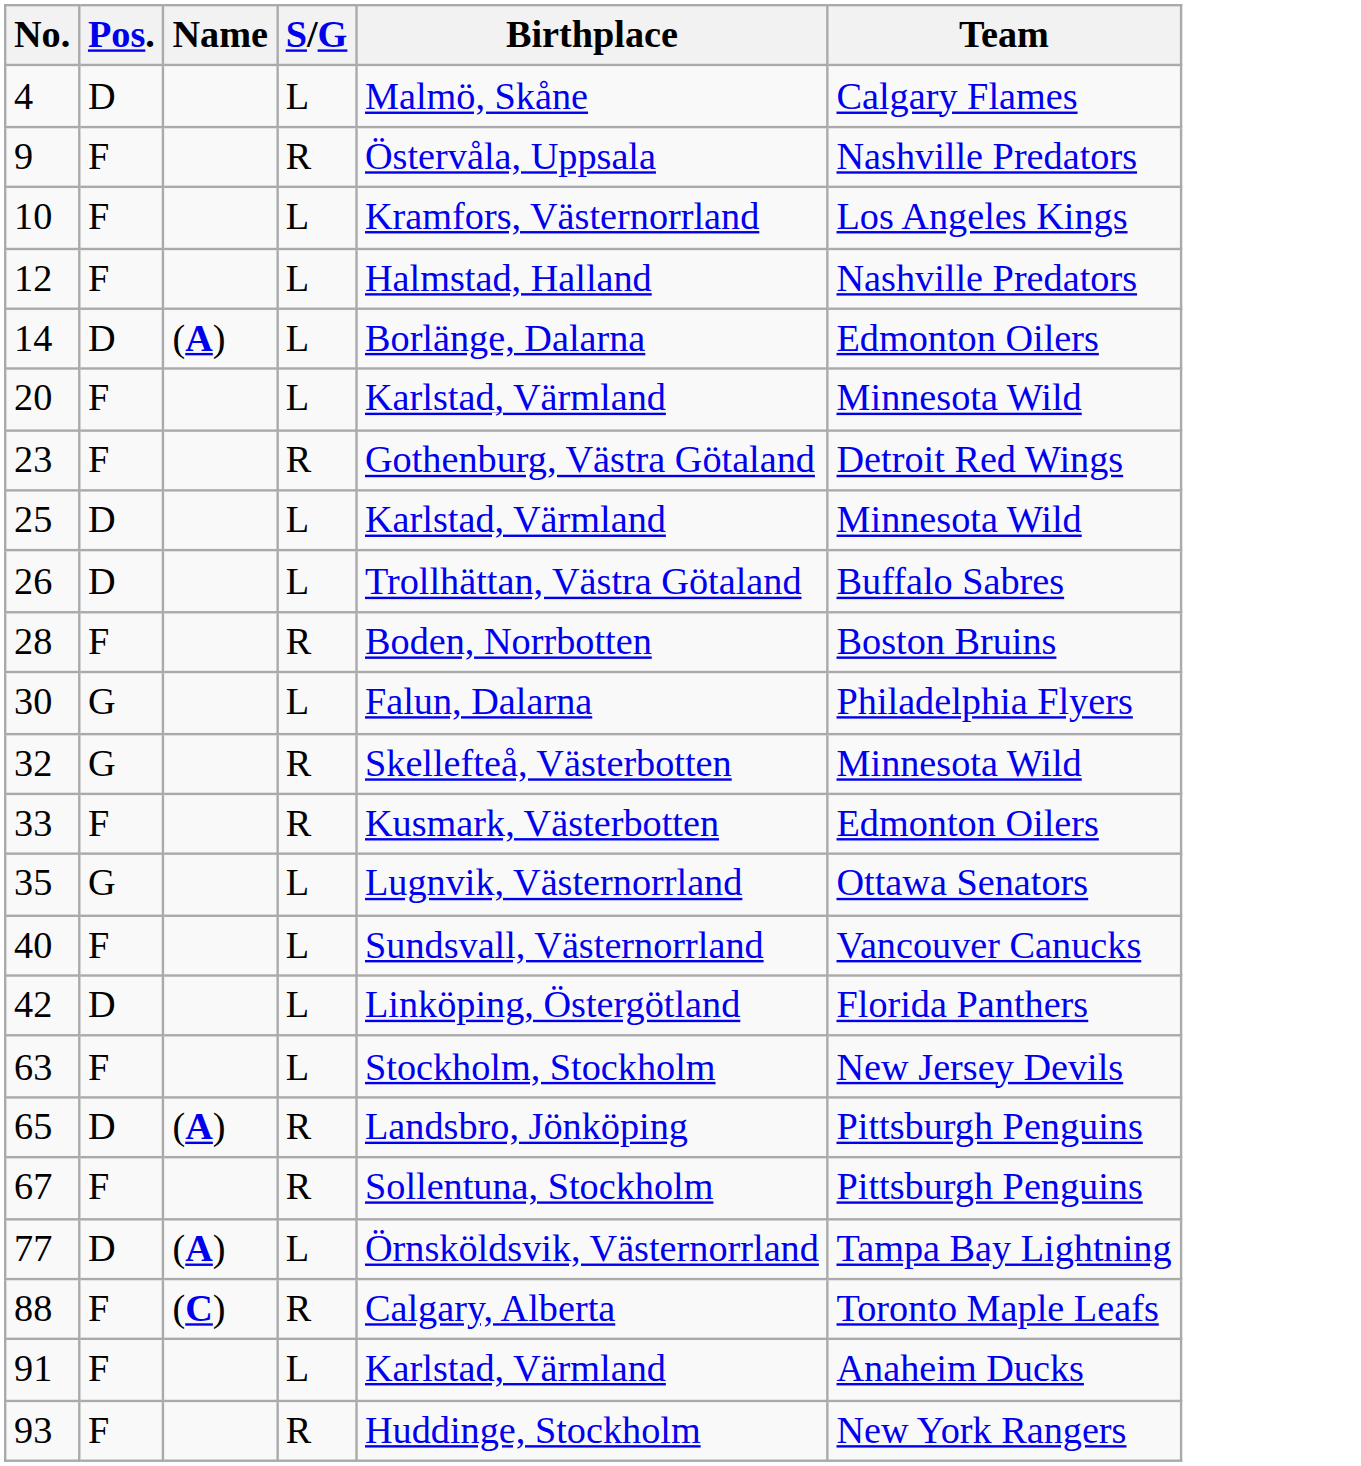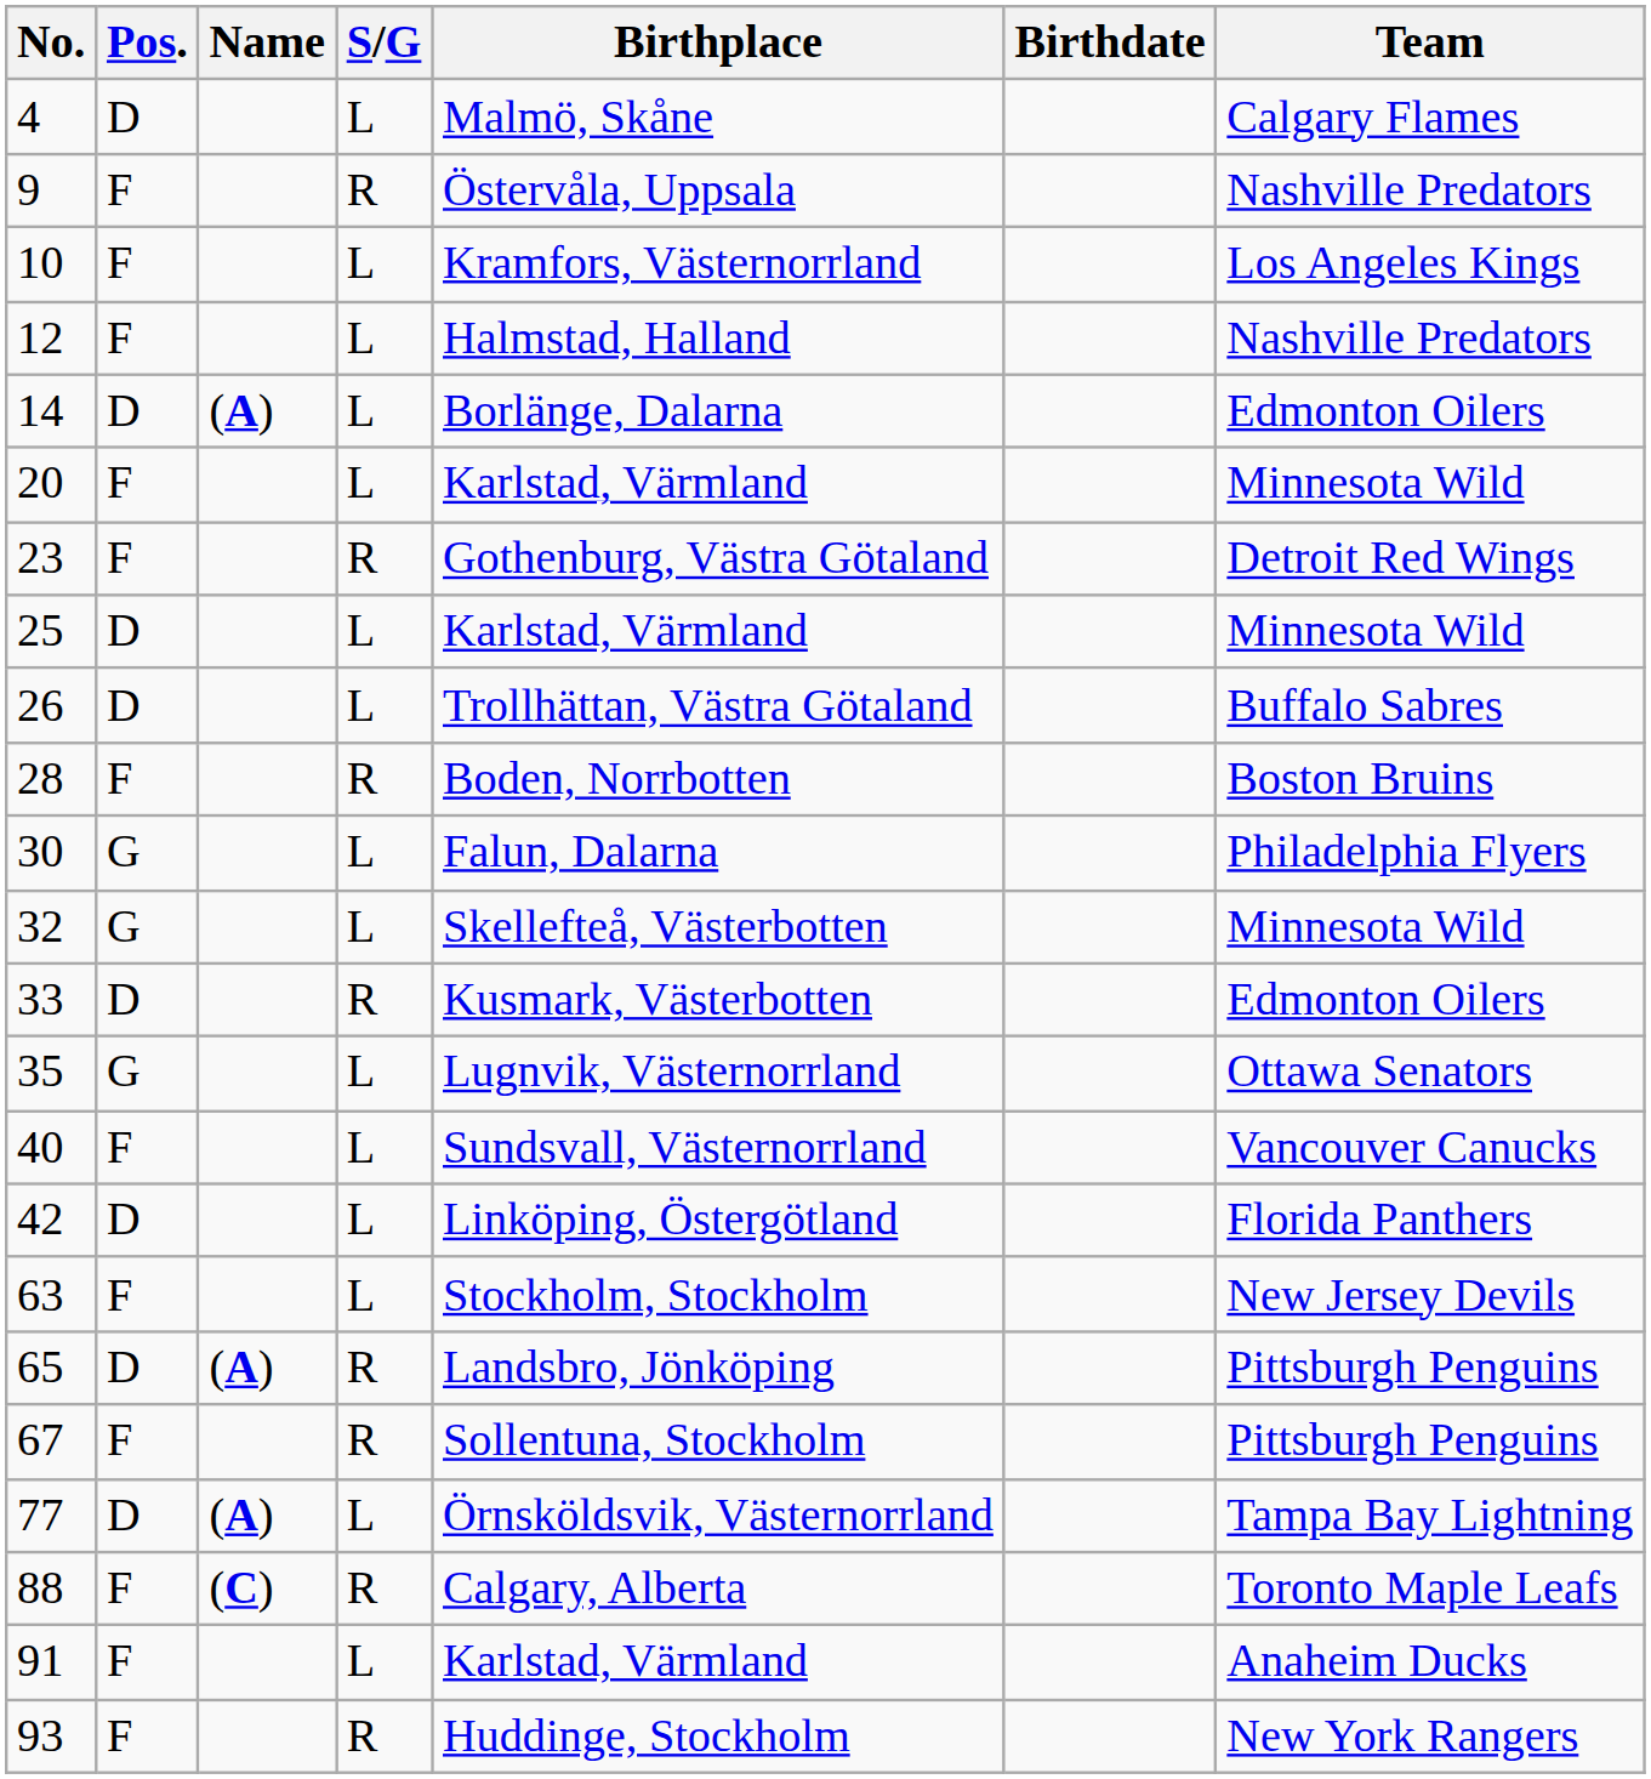+ column: Birthdate
32 | S/G: R -> L
33 | Pos.: F -> D
